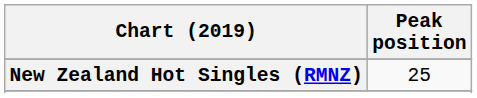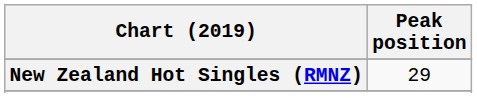New Zealand Hot Singles (RMNZ) | Peak position: 25 -> 29
